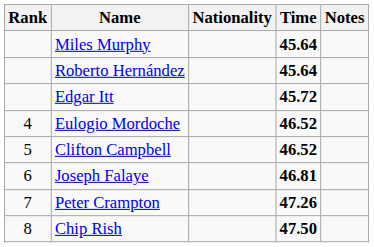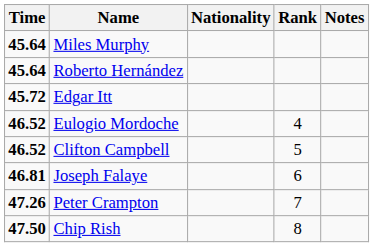columns swapped: Rank <-> Time
